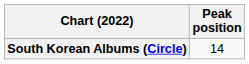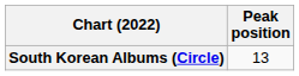South Korean Albums (Circle) | Peak position: 14 -> 13
